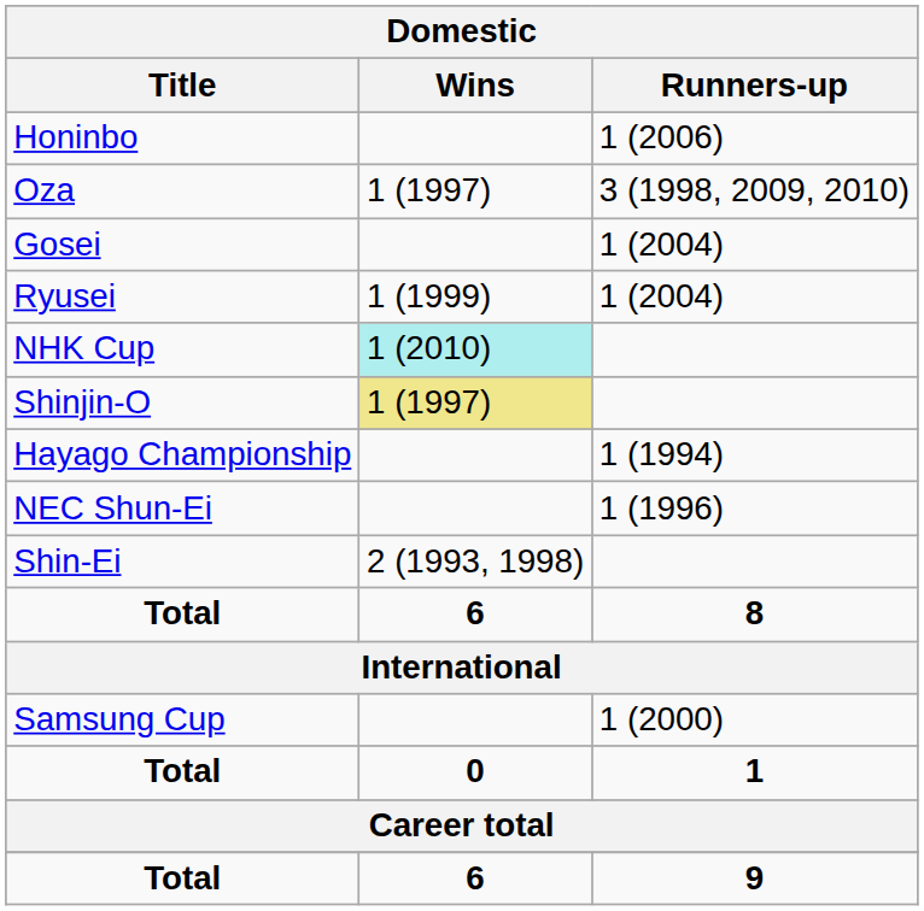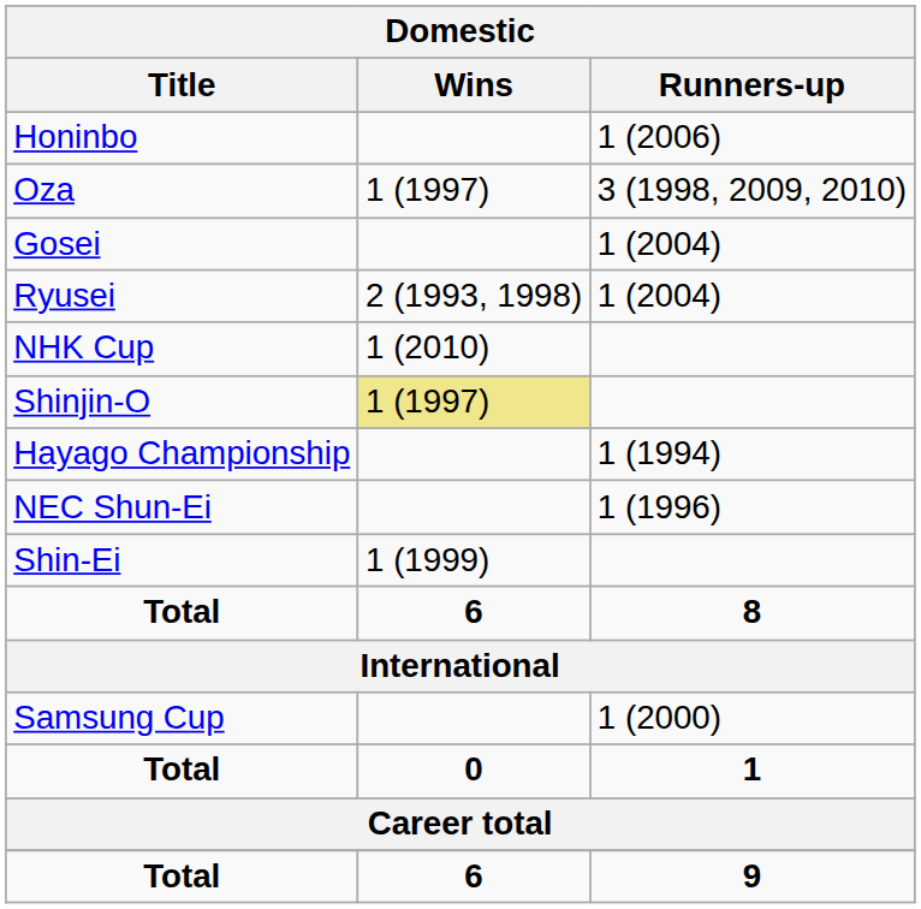Ryusei | Wins: 1 (1999) -> 2 (1993, 1998)
NHK Cup | Wins: paleturquoise background -> no background
Shin-Ei | Wins: 2 (1993, 1998) -> 1 (1999)
